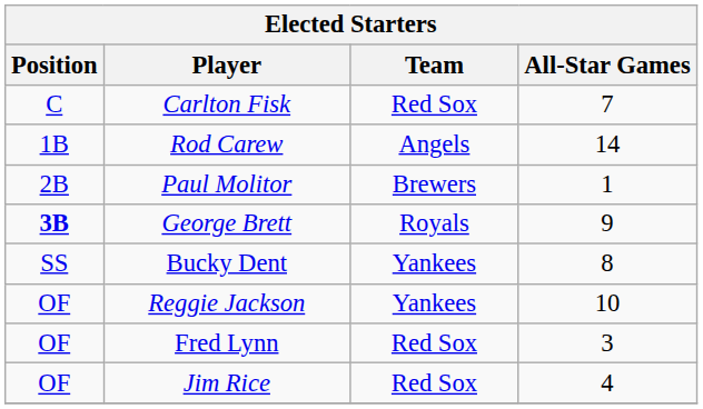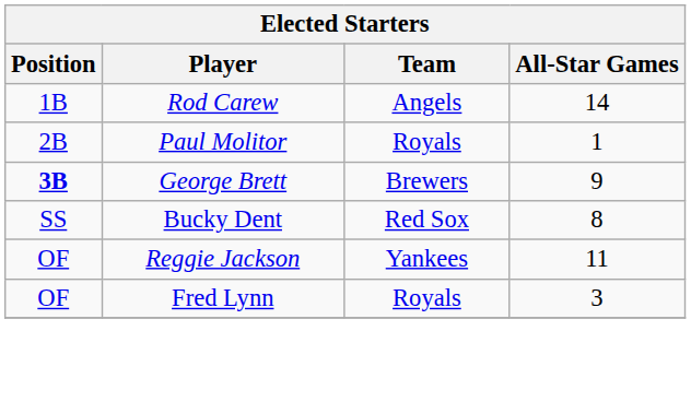- row: C | Carlton Fisk | Red Sox | 7
Paul Molitor | Team: Brewers -> Royals
George Brett | Team: Royals -> Brewers
Bucky Dent | Team: Yankees -> Red Sox
Reggie Jackson | All-Star Games: 10 -> 11
Fred Lynn | Team: Red Sox -> Royals
- row: OF | Jim Rice | Red Sox | 4
